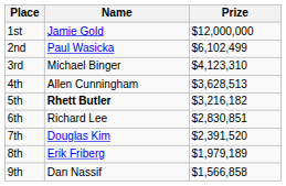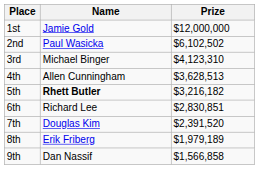2nd | Prize: $6,102,499 -> $6,102,502
